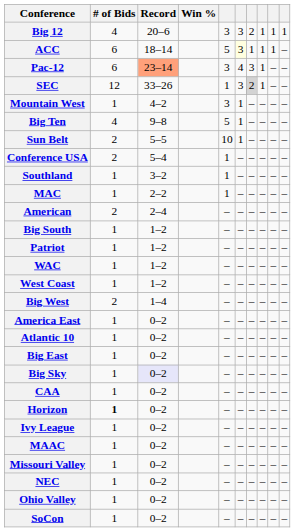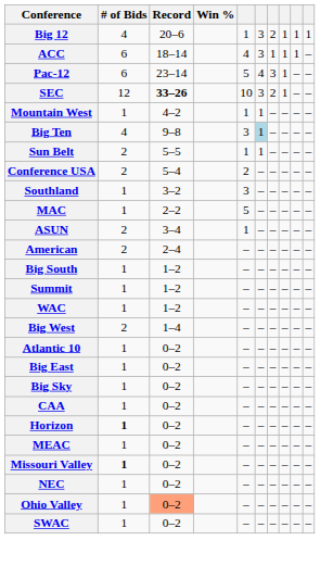Big 12 | column 5: 3 -> 1
ACC | column 5: 5 -> 4
ACC | column 6: lightyellow background -> no background
Pac-12 | Record: lightsalmon background -> no background
Pac-12 | column 5: 3 -> 5
SEC | Record: normal -> bold
SEC | column 5: 1 -> 10
SEC | column 7: lightgrey background -> no background
Mountain West | column 5: 3 -> 1
Big Ten | column 5: 5 -> 3
Big Ten | column 6: no background -> lightblue background
Sun Belt | column 5: 10 -> 1
Conference USA | column 5: 1 -> 2
Southland | column 5: 1 -> 3
MAC | column 5: 1 -> 5
+ row: ASUN | 2 | 3–4 | 1 | – | – | – | – | –
- row: Patriot | 1 | 1–2 | – | – | – | – | – | –
+ row: Summit | 1 | 1–2 | – | – | – | – | – | –
- row: West Coast | 1 | 1–2 | – | – | – | – | – | –
- row: America East | 1 | 0–2 | – | – | – | – | – | –
Big Sky | Record: lavender background -> no background
- row: Ivy League | 1 | 0–2 | – | – | – | – | – | –
- row: MAAC | 1 | 0–2 | – | – | – | – | – | –
+ row: MEAC | 1 | 0–2 | – | – | – | – | – | –
Missouri Valley | # of Bids: normal -> bold
Ohio Valley | Record: no background -> lightsalmon background
- row: SoCon | 1 | 0–2 | – | – | – | – | – | –
+ row: SWAC | 1 | 0–2 | – | – | – | – | – | –
